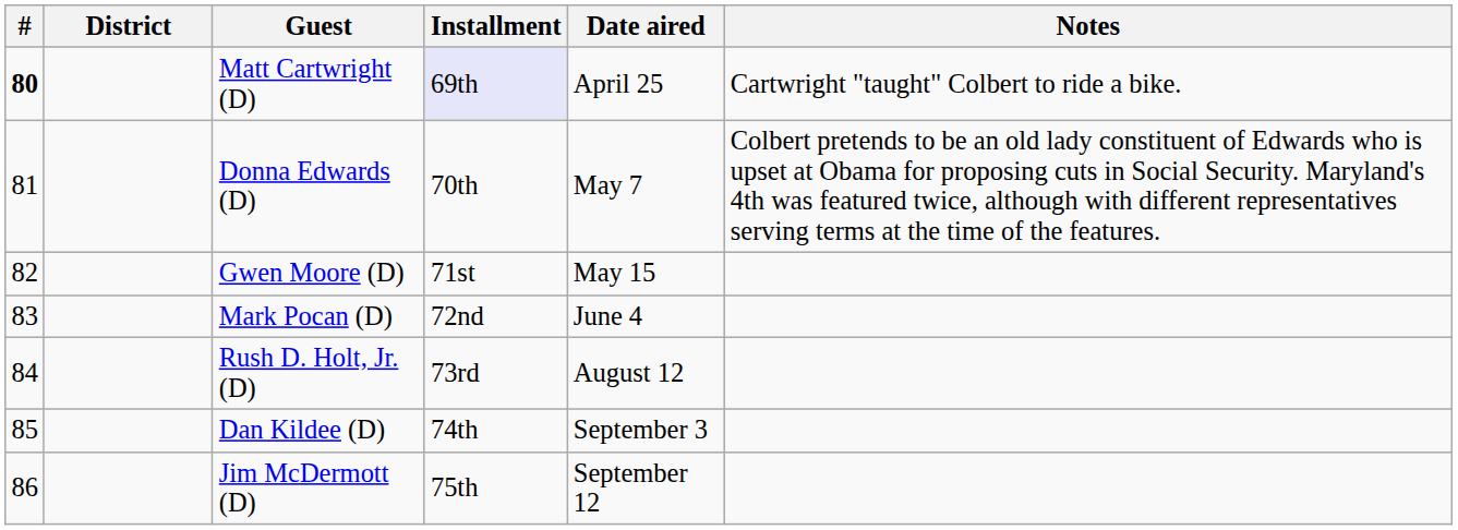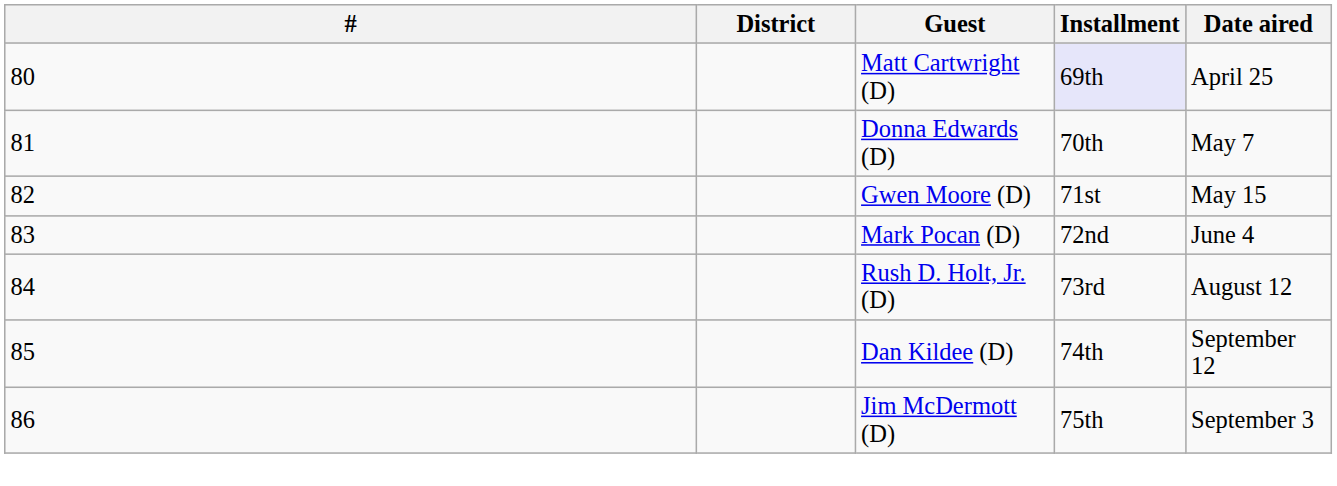- column: Notes | Cartwright "taught" Colbert to ride a bike. | Colbert pretends to be an old lady constituent of Edwards who is upset at Obama for proposing cuts in Social Security. Maryland's 4th was featured twice, although with different representatives serving terms at the time of the features.
Matt Cartwright (D) | #: bold -> normal
Dan Kildee (D) | Date aired: September 3 -> September 12
Jim McDermott (D) | Date aired: September 12 -> September 3
